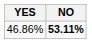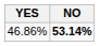46.86% | NO: 53.11% -> 53.14%
